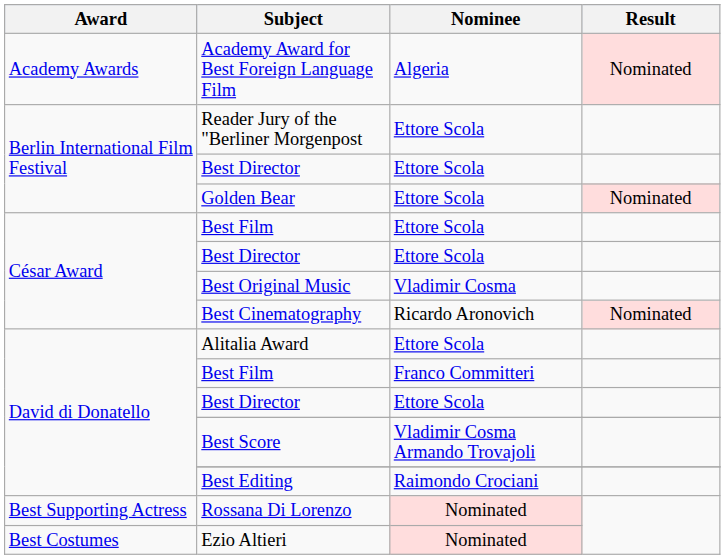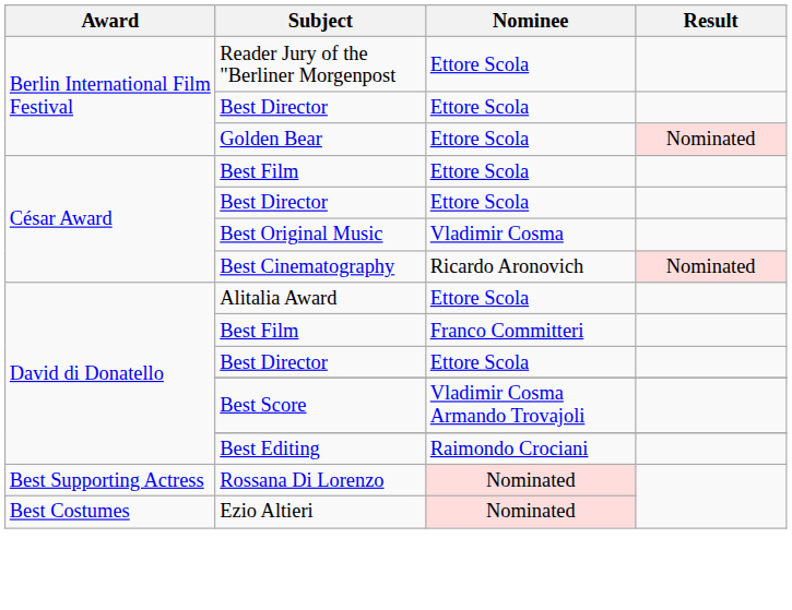- row: Academy Awards | Academy Award for Best Foreign Language Film | Algeria | Nominated
